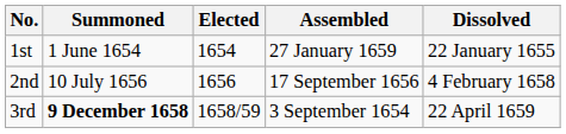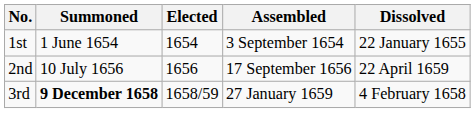1st | Assembled: 27 January 1659 -> 3 September 1654
2nd | Dissolved: 4 February 1658 -> 22 April 1659
3rd | Assembled: 3 September 1654 -> 27 January 1659
3rd | Dissolved: 22 April 1659 -> 4 February 1658
